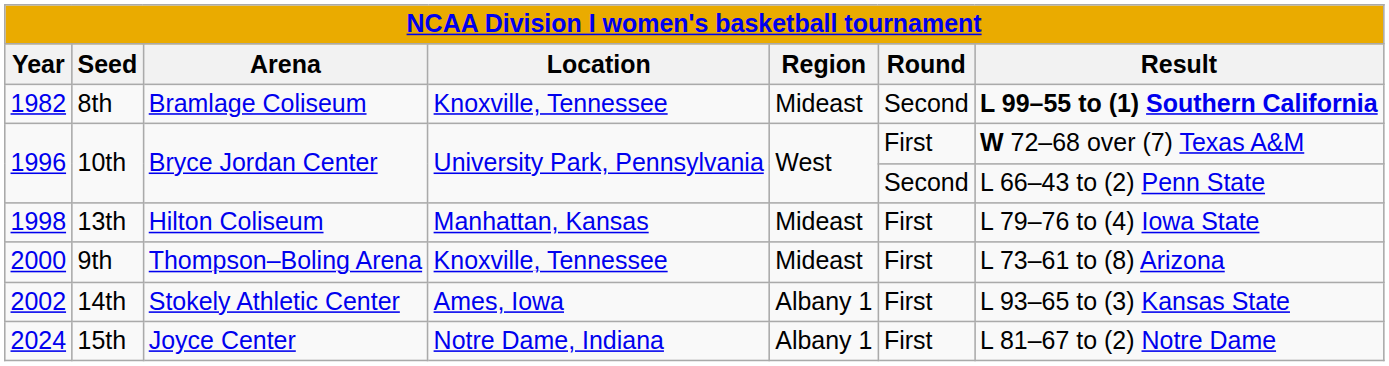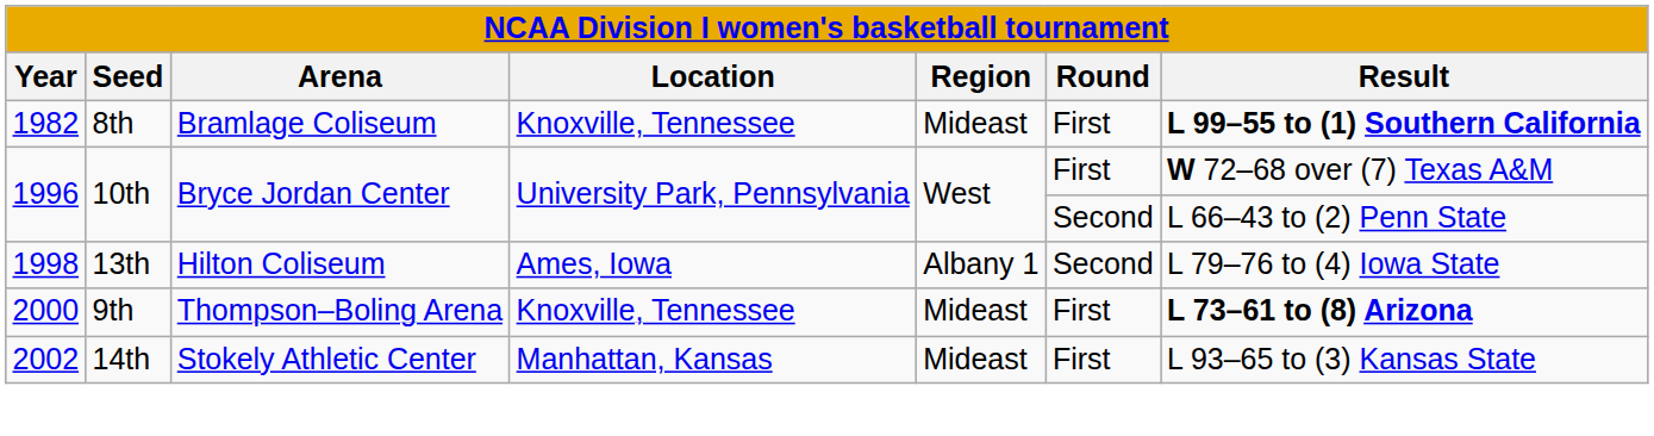1982 | Round: Second -> First
1998 | Location: Manhattan, Kansas -> Ames, Iowa
1998 | Region: Mideast -> Albany 1
1998 | Round: First -> Second
2000 | Result: normal -> bold
2002 | Location: Ames, Iowa -> Manhattan, Kansas
2002 | Region: Albany 1 -> Mideast
- row: 2024 | 15th | Joyce Center | Notre Dame, Indiana | Albany 1 | First | L 81–67 to (2) Notre Dame
